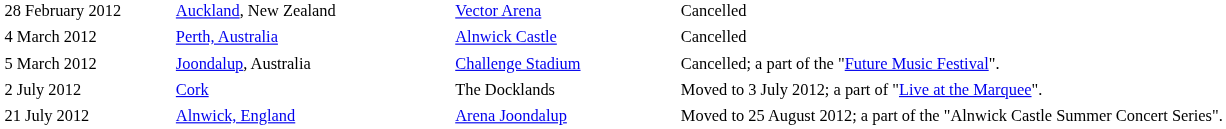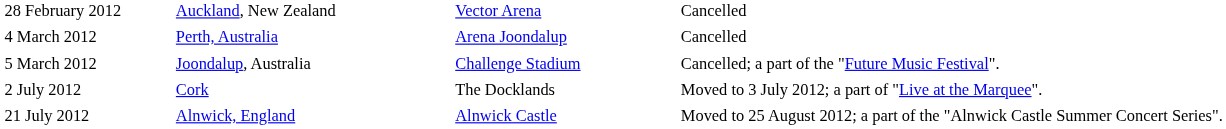4 March 2012 | column 3: Alnwick Castle -> Arena Joondalup
21 July 2012 | column 3: Arena Joondalup -> Alnwick Castle
